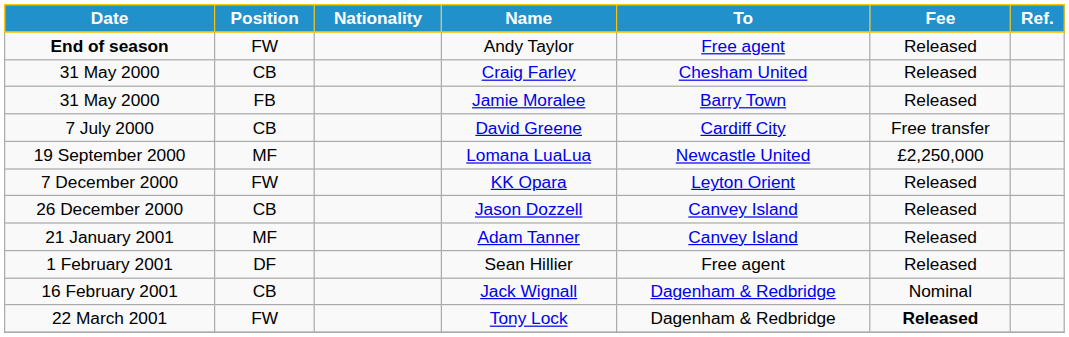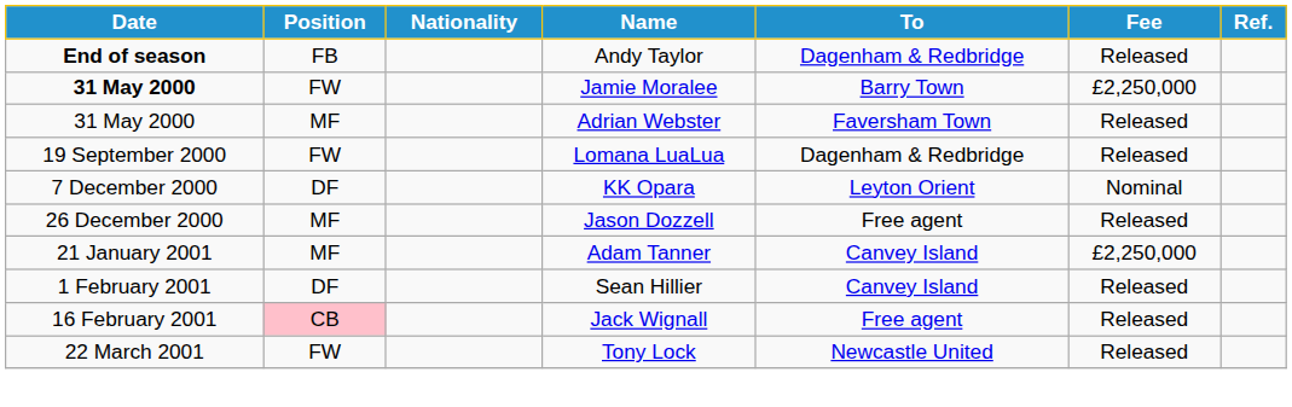Andy Taylor | Position: FW -> FB
Andy Taylor | To: Free agent -> Dagenham & Redbridge
- row: 31 May 2000 | CB | Craig Farley | Chesham United | Released
Jamie Moralee | Date: normal -> bold
Jamie Moralee | Position: FB -> FW
Jamie Moralee | Fee: Released -> £2,250,000
+ row: 31 May 2000 | MF | Adrian Webster | Faversham Town | Released
- row: 7 July 2000 | CB | David Greene | Cardiff City | Free transfer
Lomana LuaLua | Position: MF -> FW
Lomana LuaLua | To: Newcastle United -> Dagenham & Redbridge
Lomana LuaLua | Fee: £2,250,000 -> Released
KK Opara | Position: FW -> DF
KK Opara | Fee: Released -> Nominal
Jason Dozzell | Position: CB -> MF
Jason Dozzell | To: Canvey Island -> Free agent
Adam Tanner | Fee: Released -> £2,250,000
Sean Hillier | To: Free agent -> Canvey Island
Jack Wignall | Position: no background -> pink background
Jack Wignall | To: Dagenham & Redbridge -> Free agent
Jack Wignall | Fee: Nominal -> Released
Tony Lock | To: Dagenham & Redbridge -> Newcastle United
Tony Lock | Fee: bold -> normal
